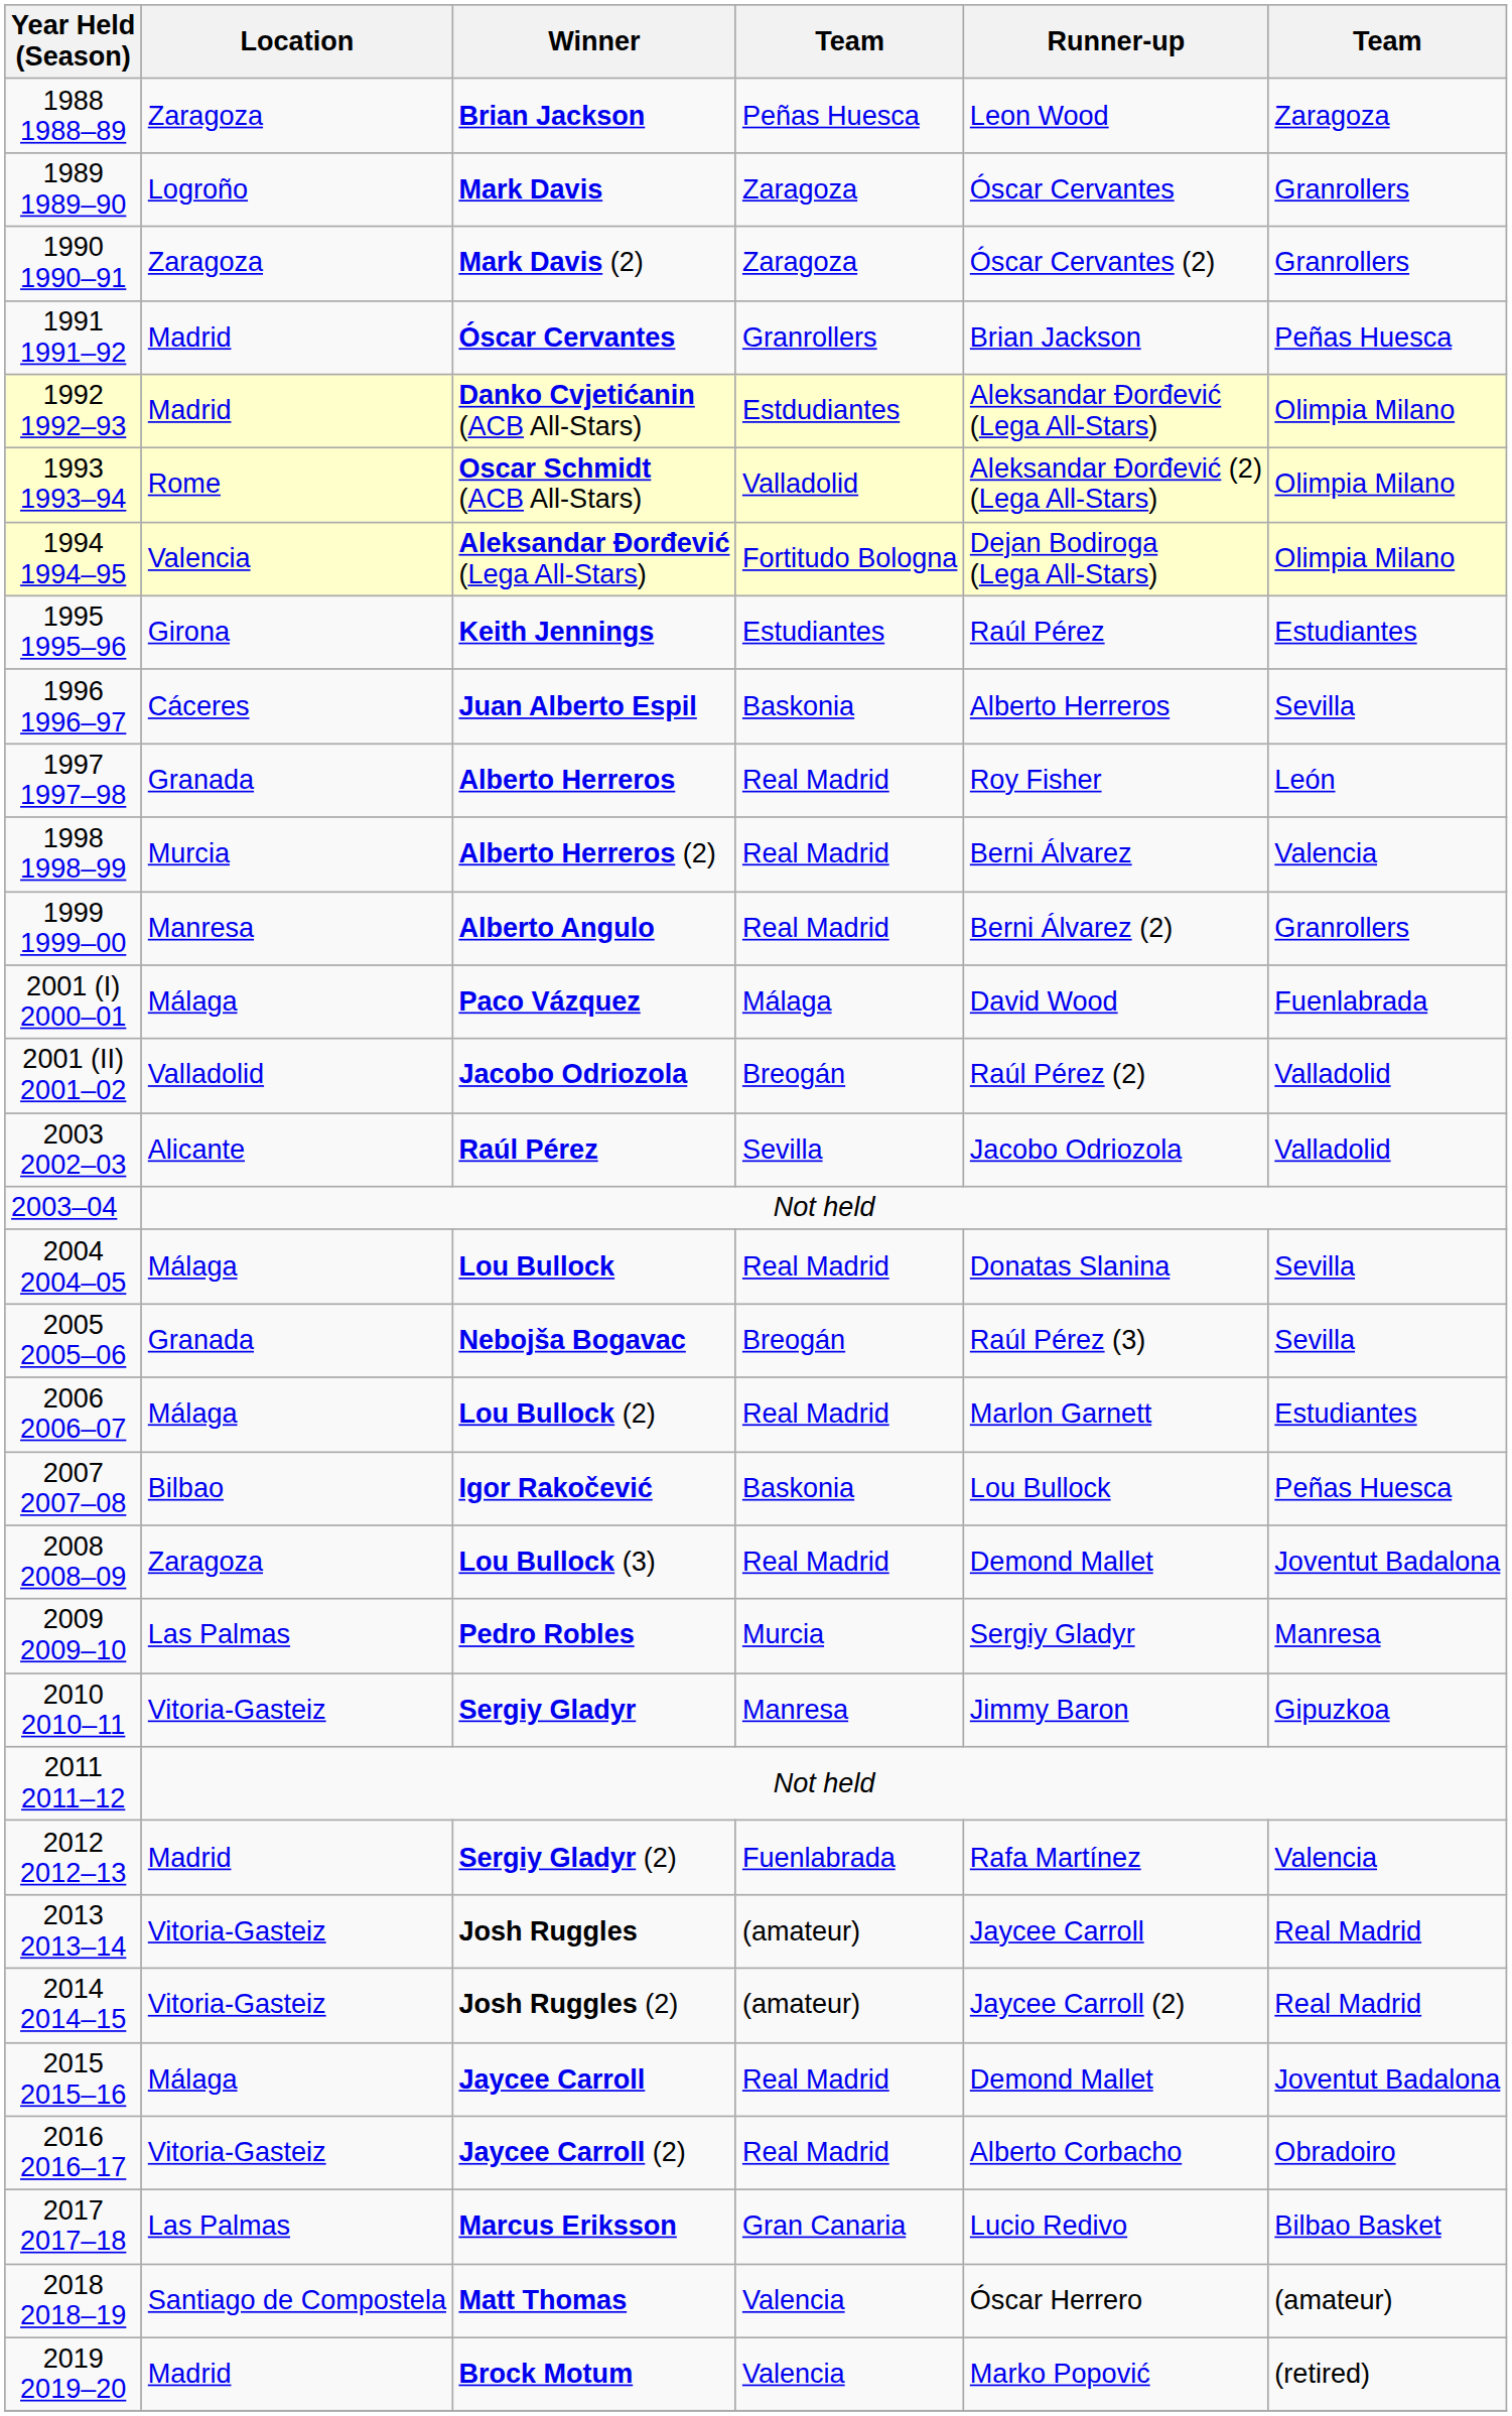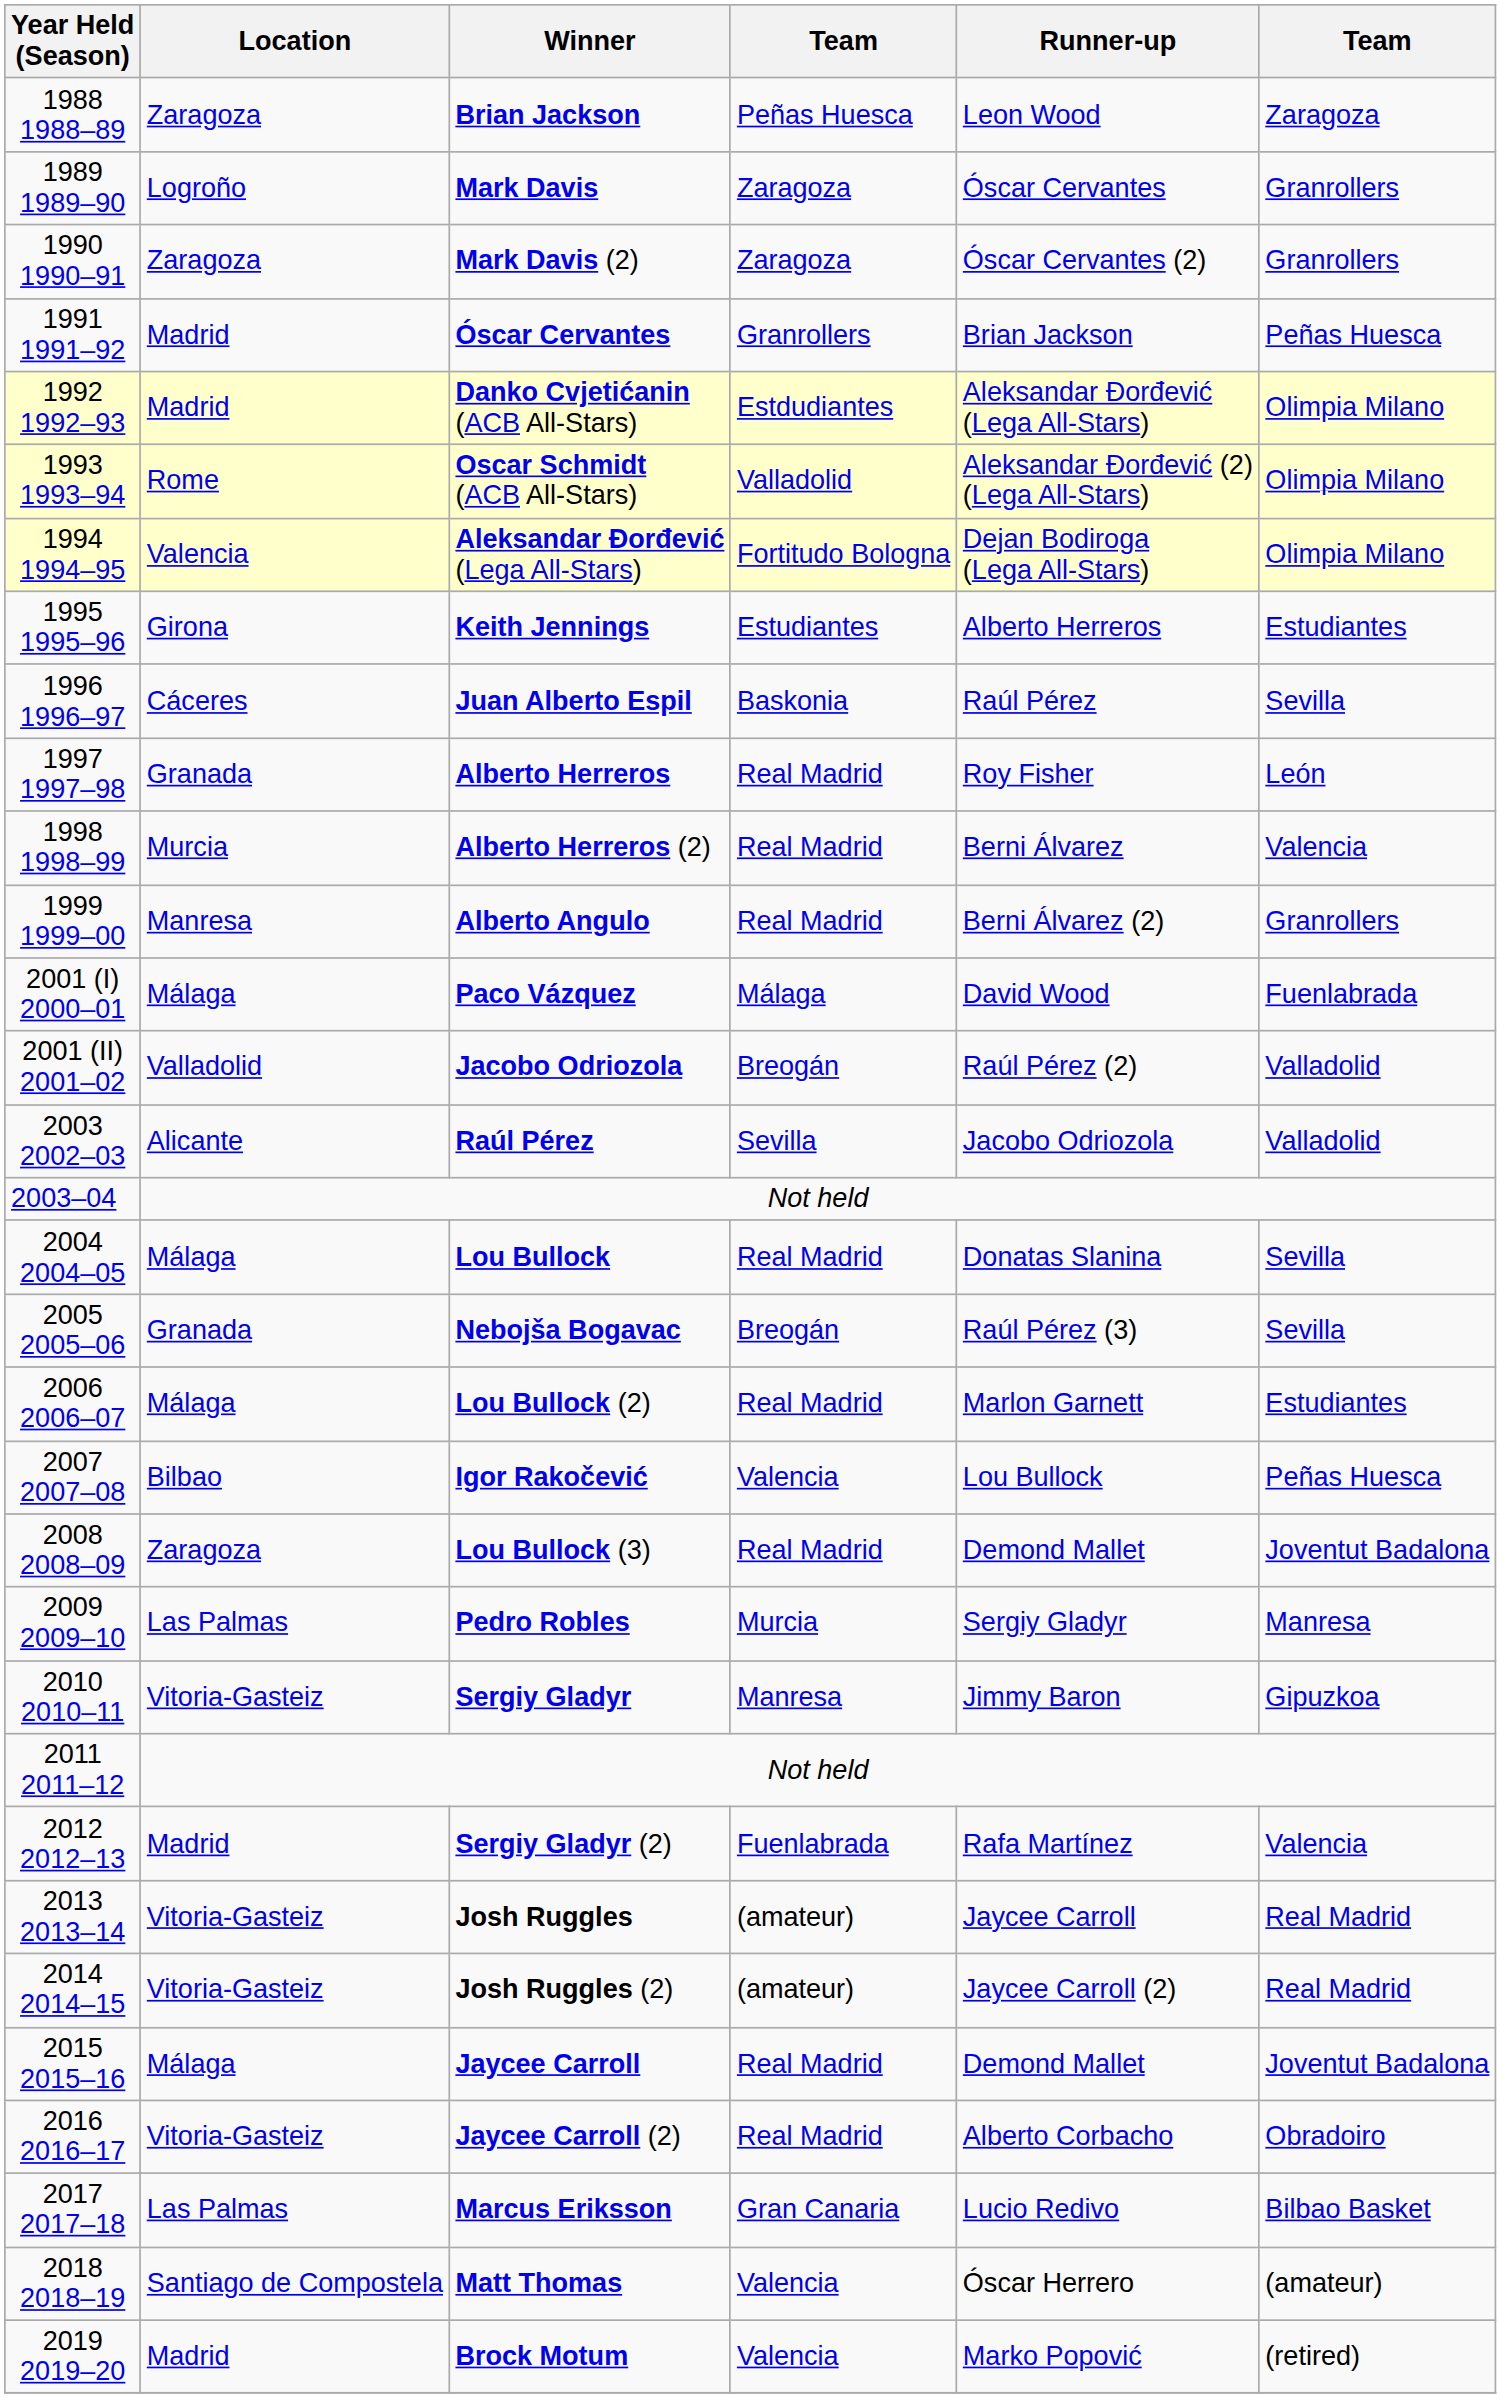Keith Jennings | Runner-up: Raúl Pérez -> Alberto Herreros
Juan Alberto Espil | Runner-up: Alberto Herreros -> Raúl Pérez
Igor Rakočević | column 4: Baskonia -> Valencia
